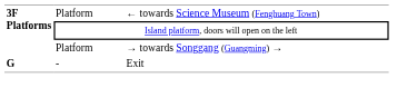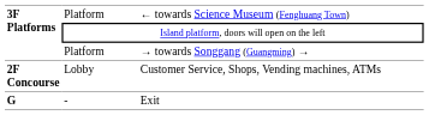+ row: 2F Concourse | Lobby | Customer Service, Shops, Vending machines, ATMs
